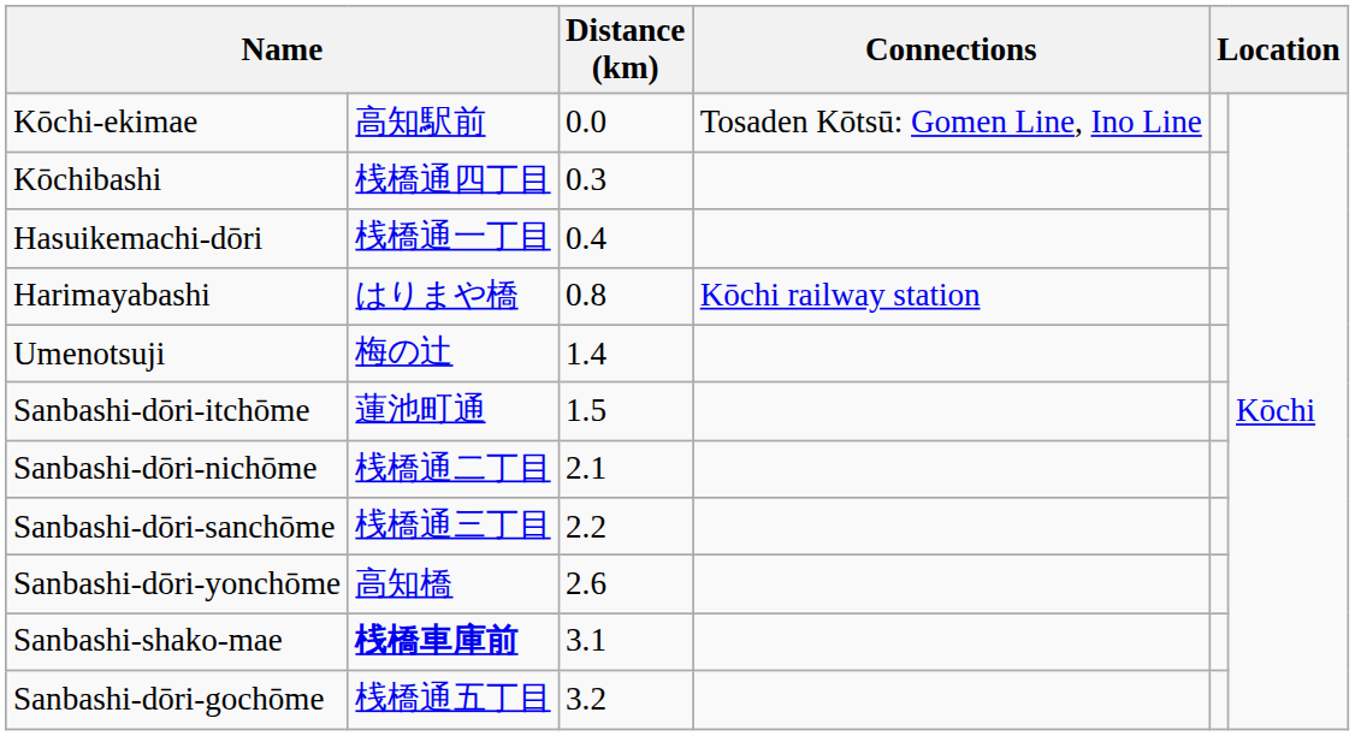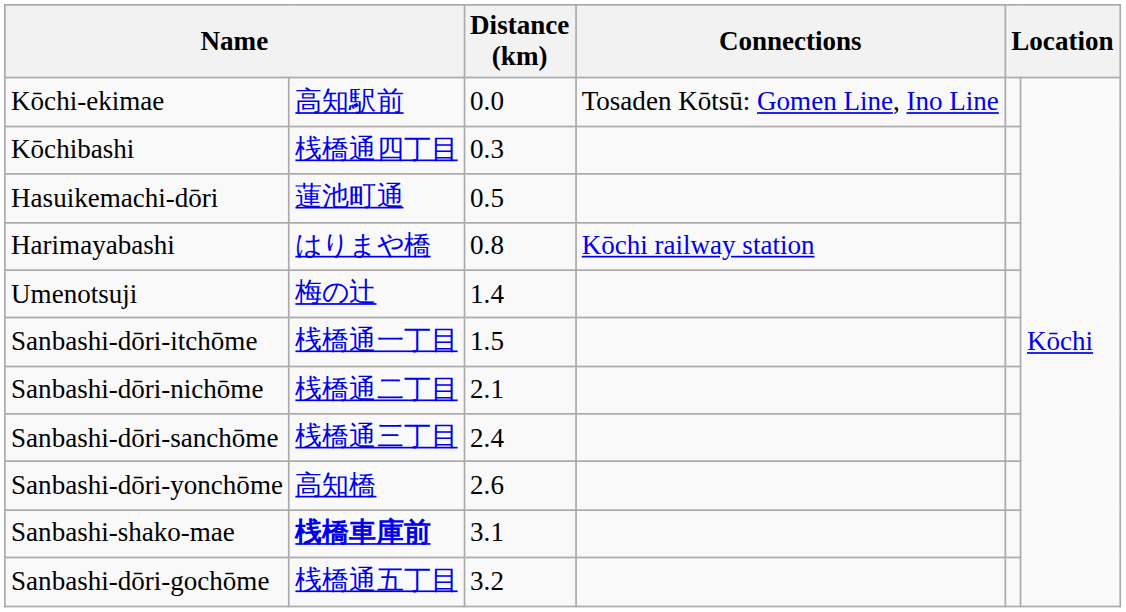Hasuikemachi-dōri | column 2: 桟橋通一丁目 -> 蓮池町通
Hasuikemachi-dōri | Distance (km): 0.4 -> 0.5
Sanbashi-dōri-itchōme | column 2: 蓮池町通 -> 桟橋通一丁目
Sanbashi-dōri-sanchōme | Distance (km): 2.2 -> 2.4
